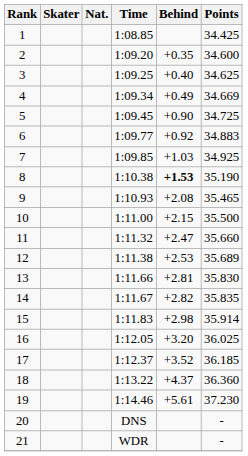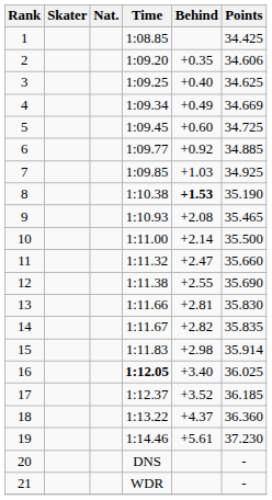2 | Points: 34.600 -> 34.606
5 | Behind: +0.90 -> +0.60
6 | Points: 34.883 -> 34.885
10 | Behind: +2.15 -> +2.14
12 | Behind: +2.53 -> +2.55
12 | Points: 35.689 -> 35.690
16 | Time: normal -> bold
16 | Behind: +3.20 -> +3.40
